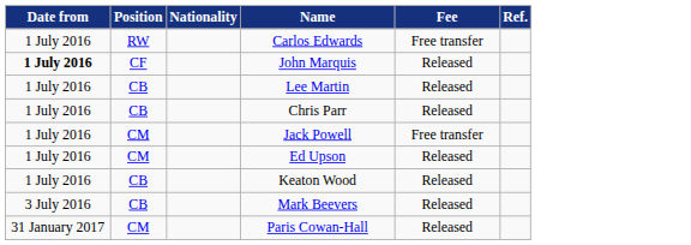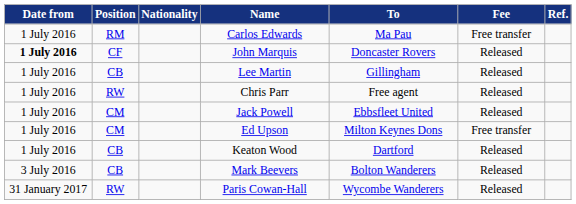+ column: To | Ma Pau | Doncaster Rovers | Gillingham | Free agent | Ebbsfleet United | Milton Keynes Dons | Dartford | Bolton Wanderers | Wycombe Wanderers
Carlos Edwards | Position: RW -> RM
Chris Parr | Position: CB -> RW
Jack Powell | Fee: Free transfer -> Released
Ed Upson | Fee: Released -> Free transfer
Paris Cowan-Hall | Position: CM -> RW
